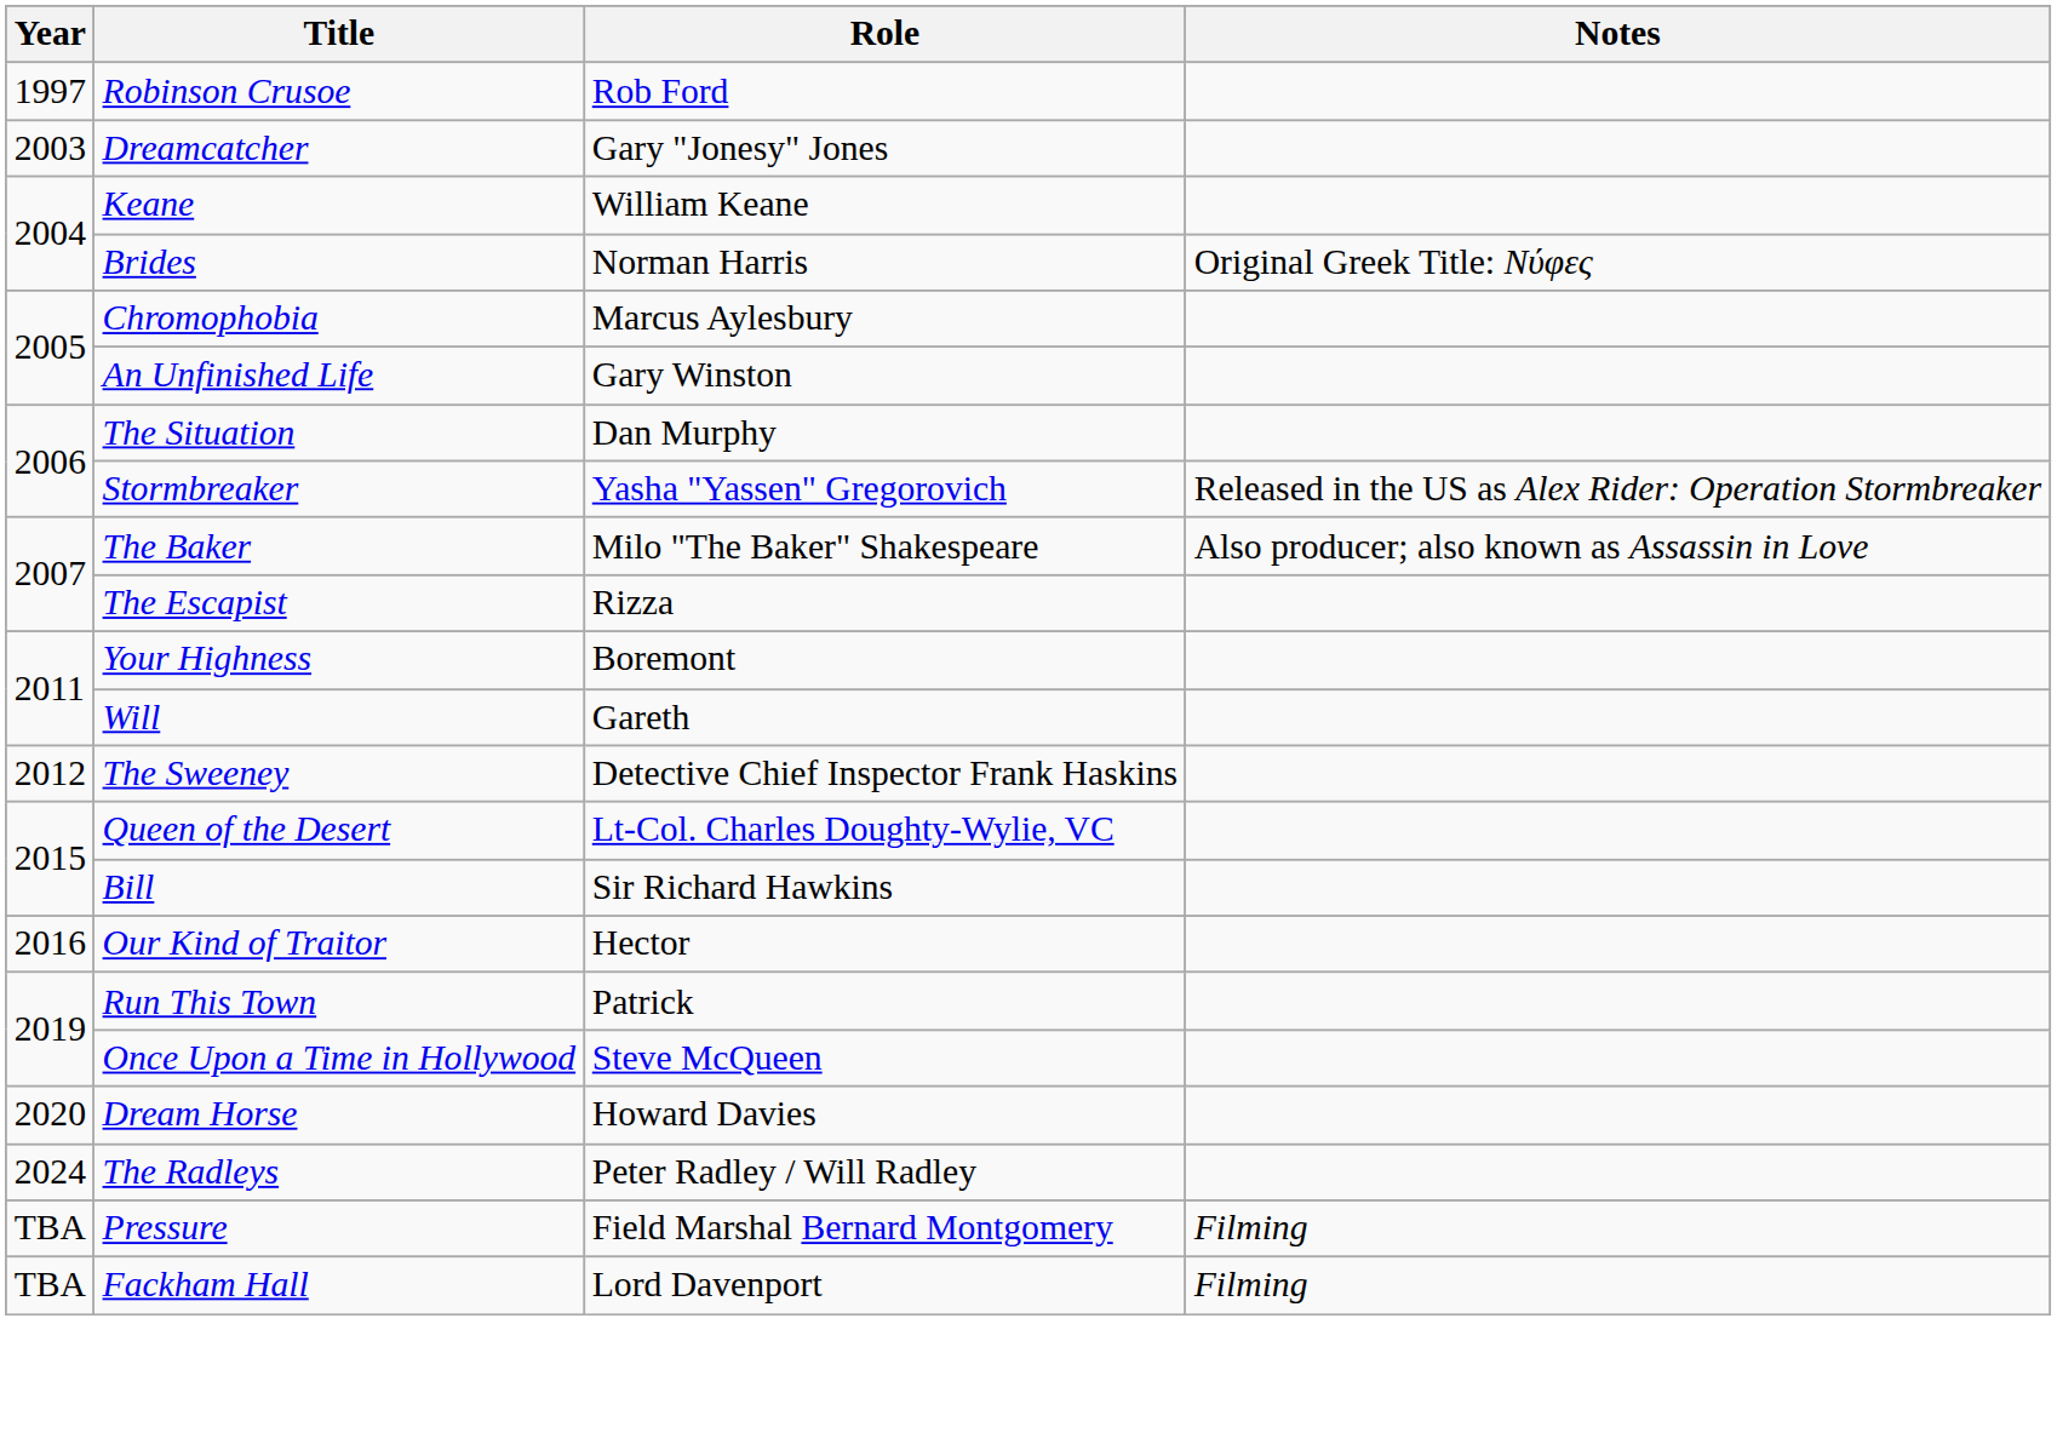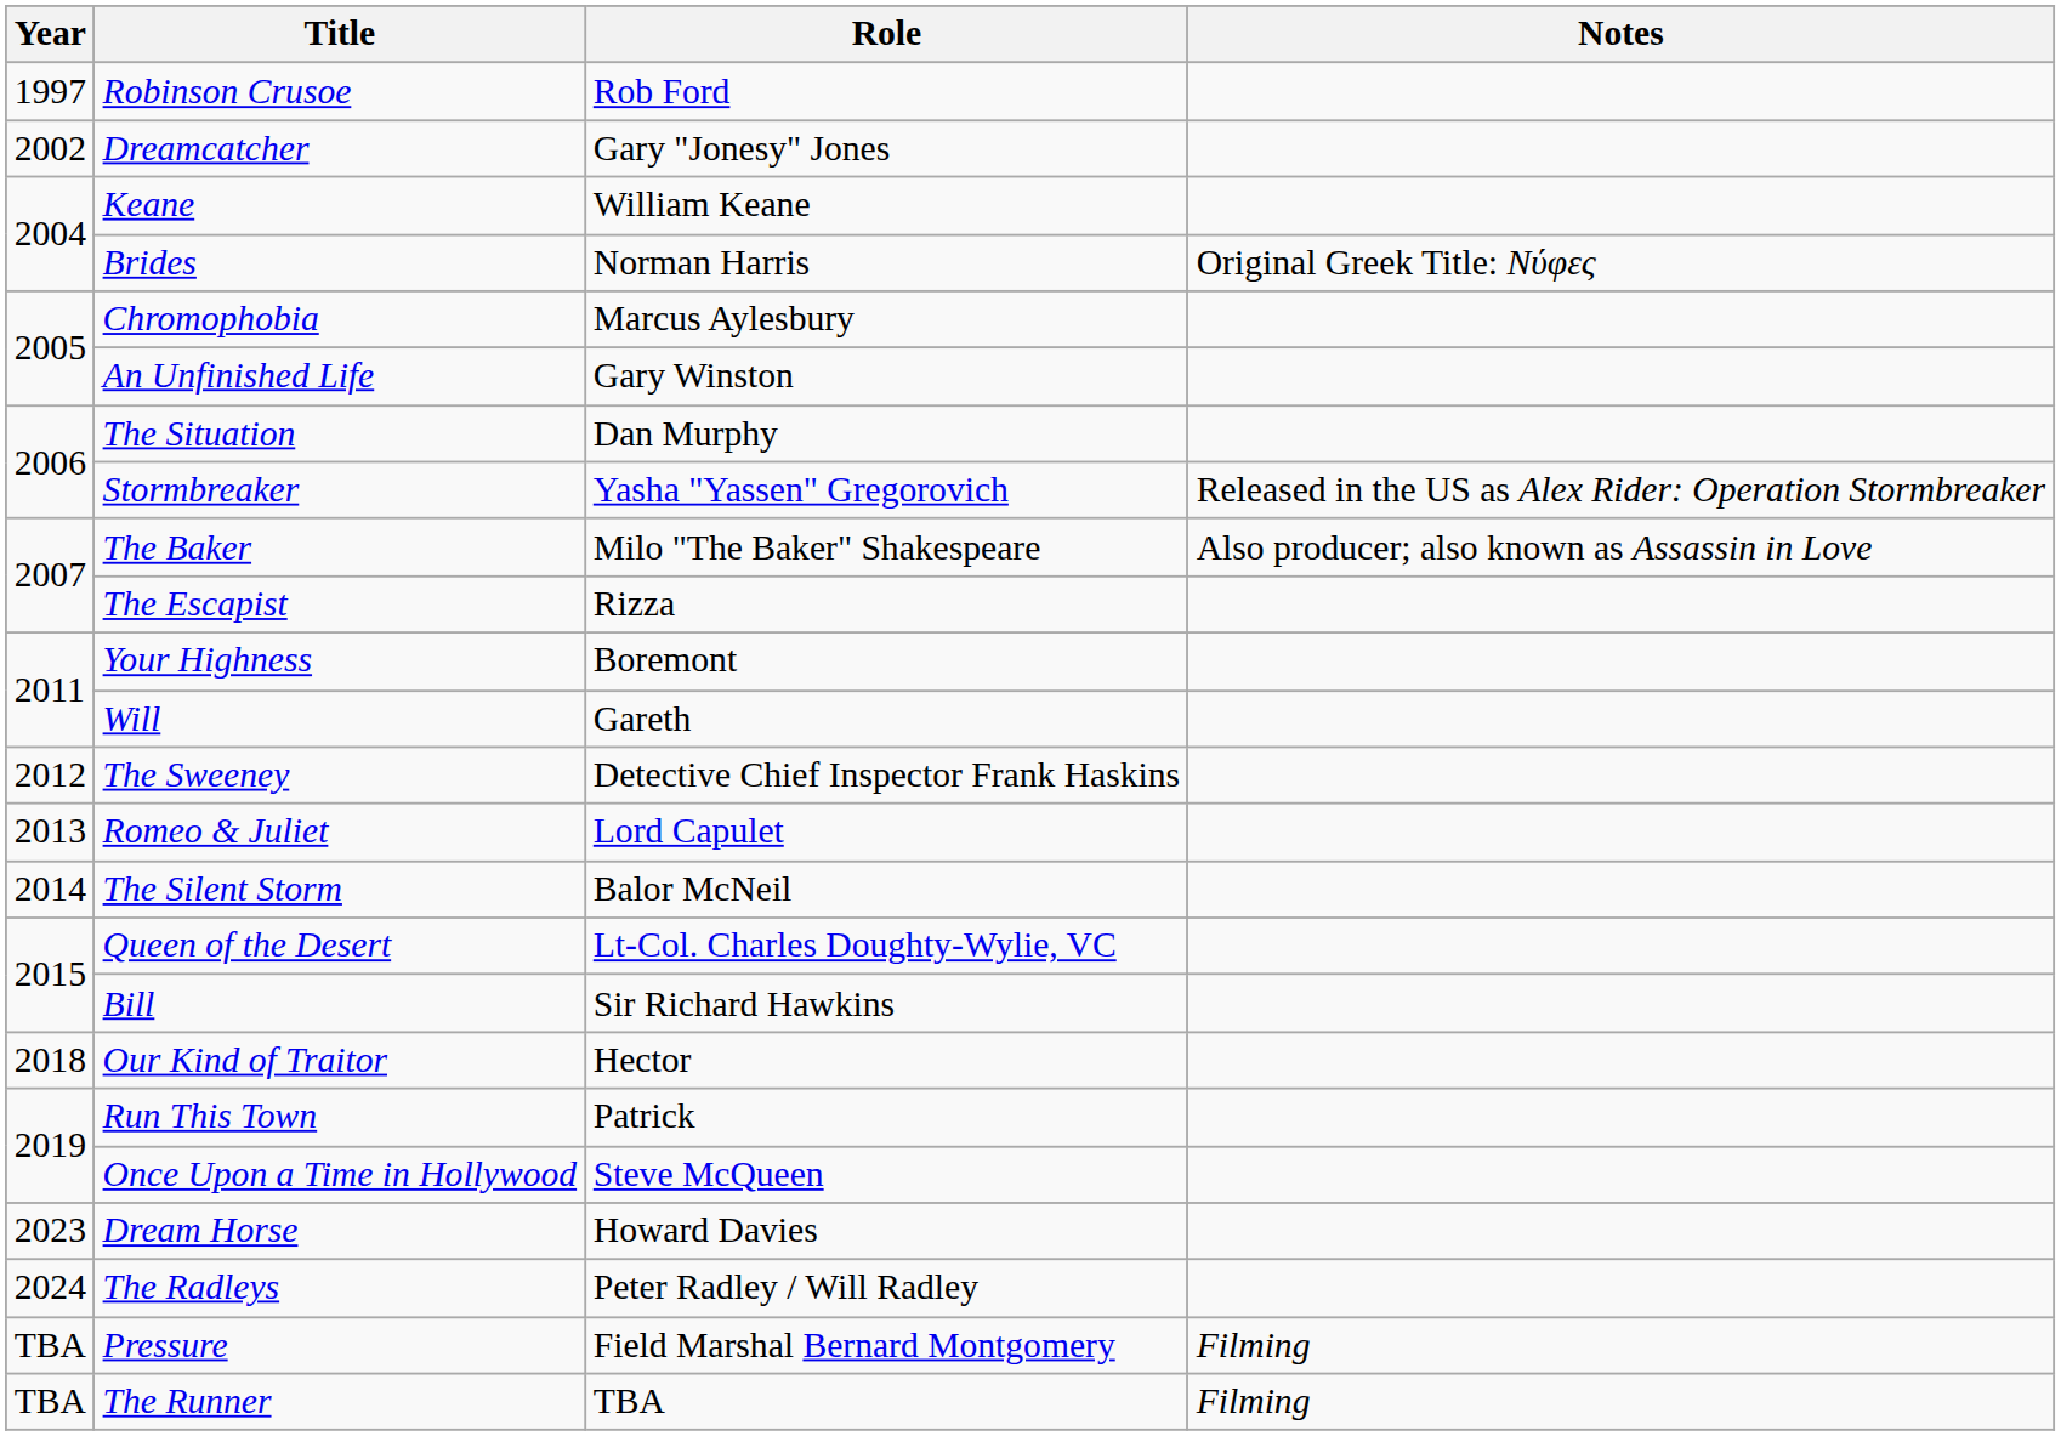Dreamcatcher | Year: 2003 -> 2002
+ row: 2013 | Romeo & Juliet | Lord Capulet
+ row: 2014 | The Silent Storm | Balor McNeil
Our Kind of Traitor | Year: 2016 -> 2018
Dream Horse | Year: 2020 -> 2023
- row: TBA | Fackham Hall | Lord Davenport | Filming
+ row: TBA | The Runner | TBA | Filming
